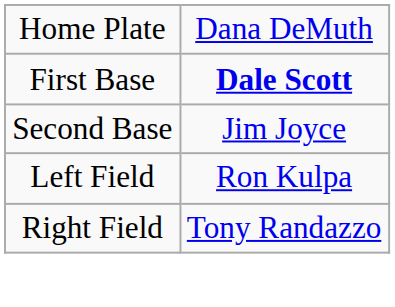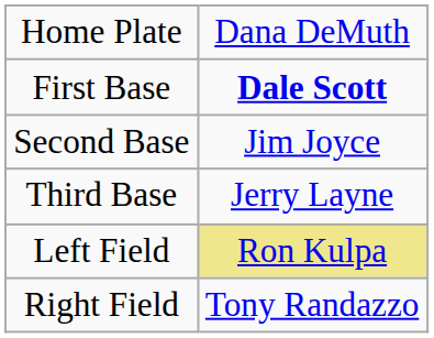+ row: Third Base | Jerry Layne
Left Field | column 2: no background -> khaki background
